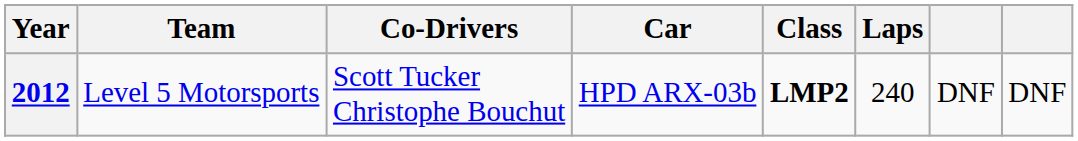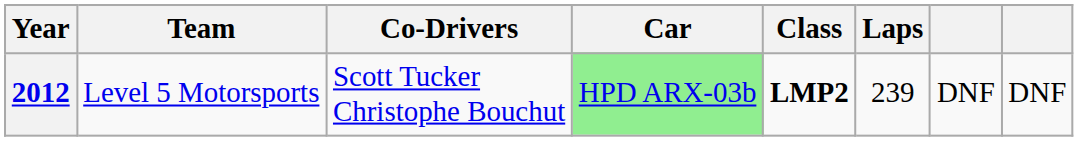2012 | Car: no background -> lightgreen background
2012 | Laps: 240 -> 239
